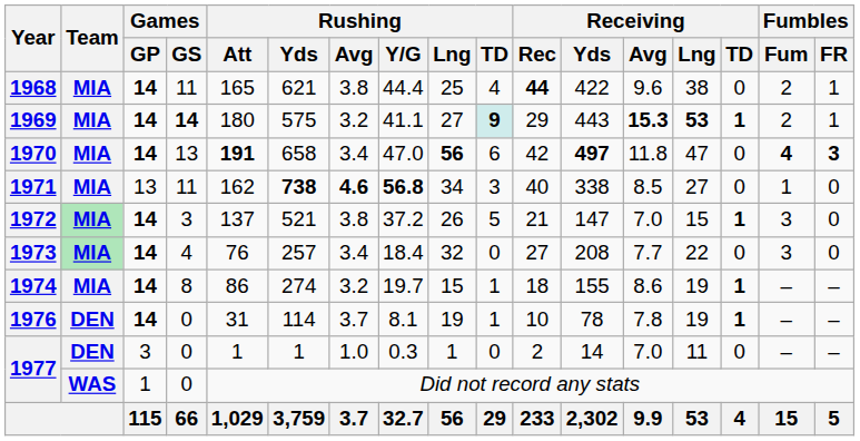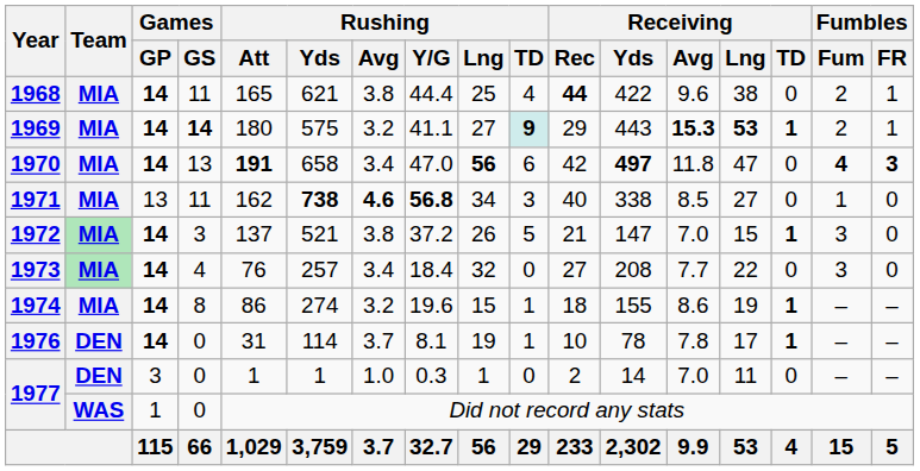1974 | Rushing / Y/G: 19.7 -> 19.6
1976 | Receiving / Lng: 19 -> 17
